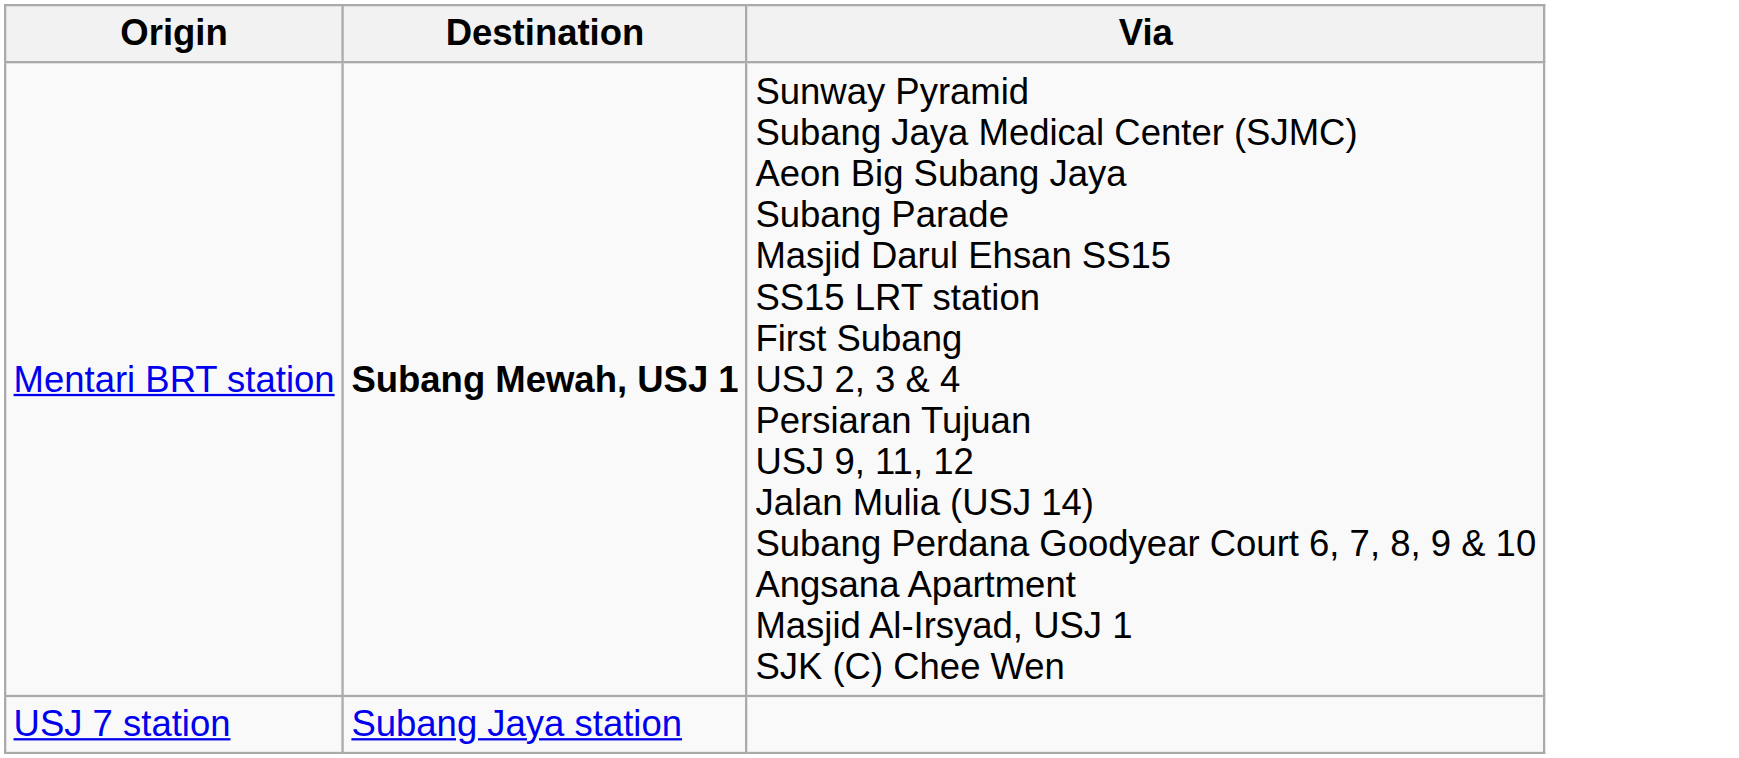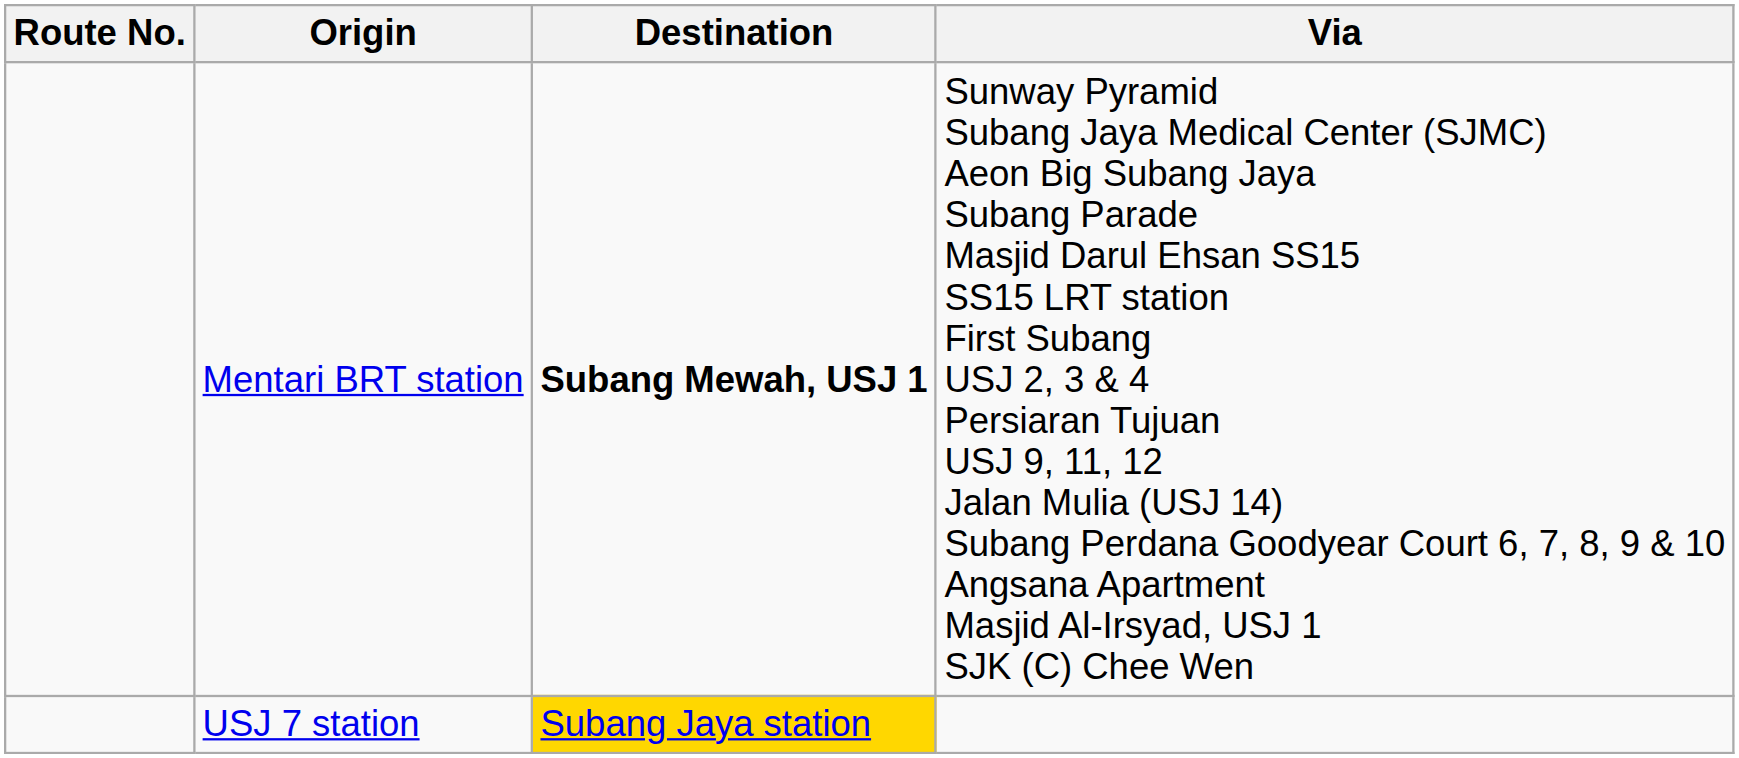+ column: Route No.
USJ 7 station | Destination: no background -> gold background
